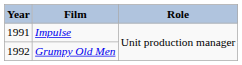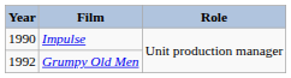Impulse | Year: 1991 -> 1990
